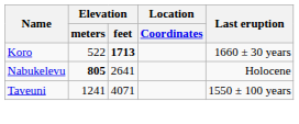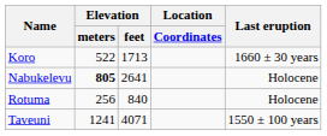Koro | Elevation / feet: bold -> normal
+ row: Rotuma | 256 | 840 | Holocene
